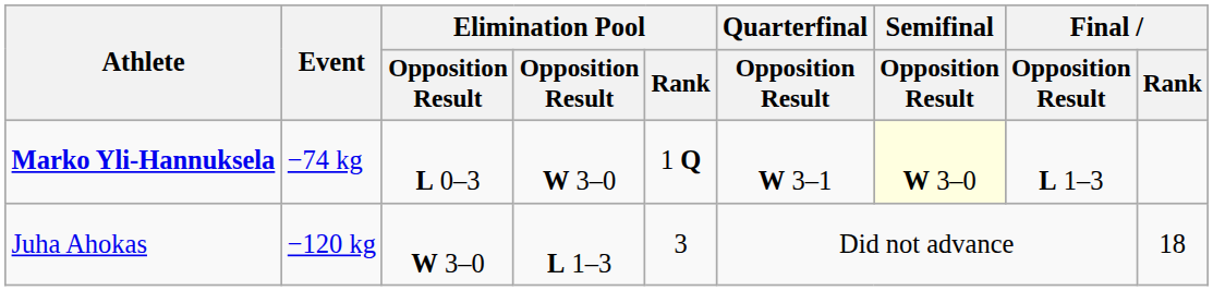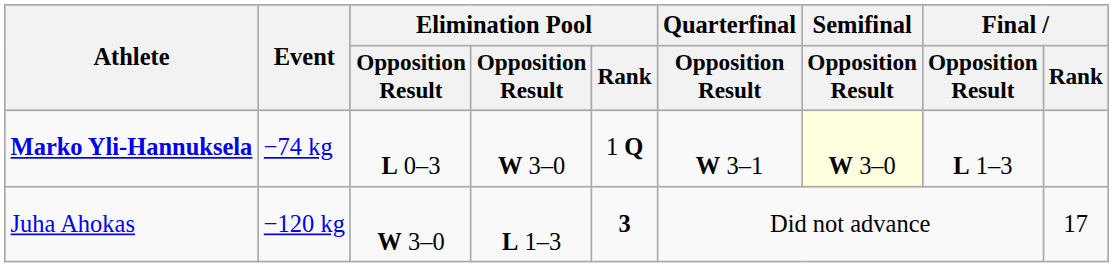Juha Ahokas | Elimination Pool / Rank: normal -> bold
Juha Ahokas | Final / Rank: 18 -> 17
